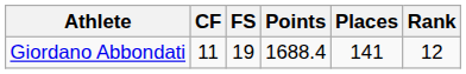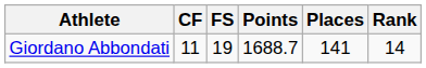Giordano Abbondati | Points: 1688.4 -> 1688.7
Giordano Abbondati | Rank: 12 -> 14
